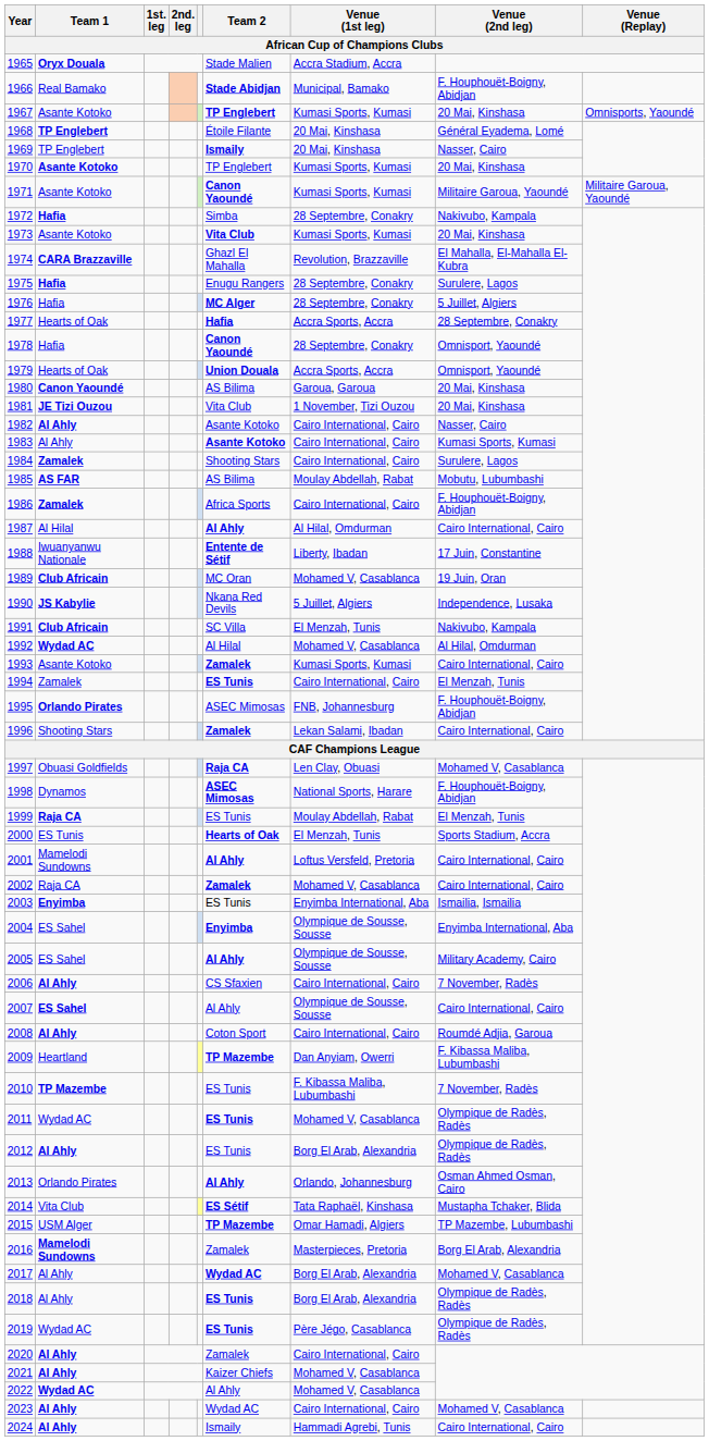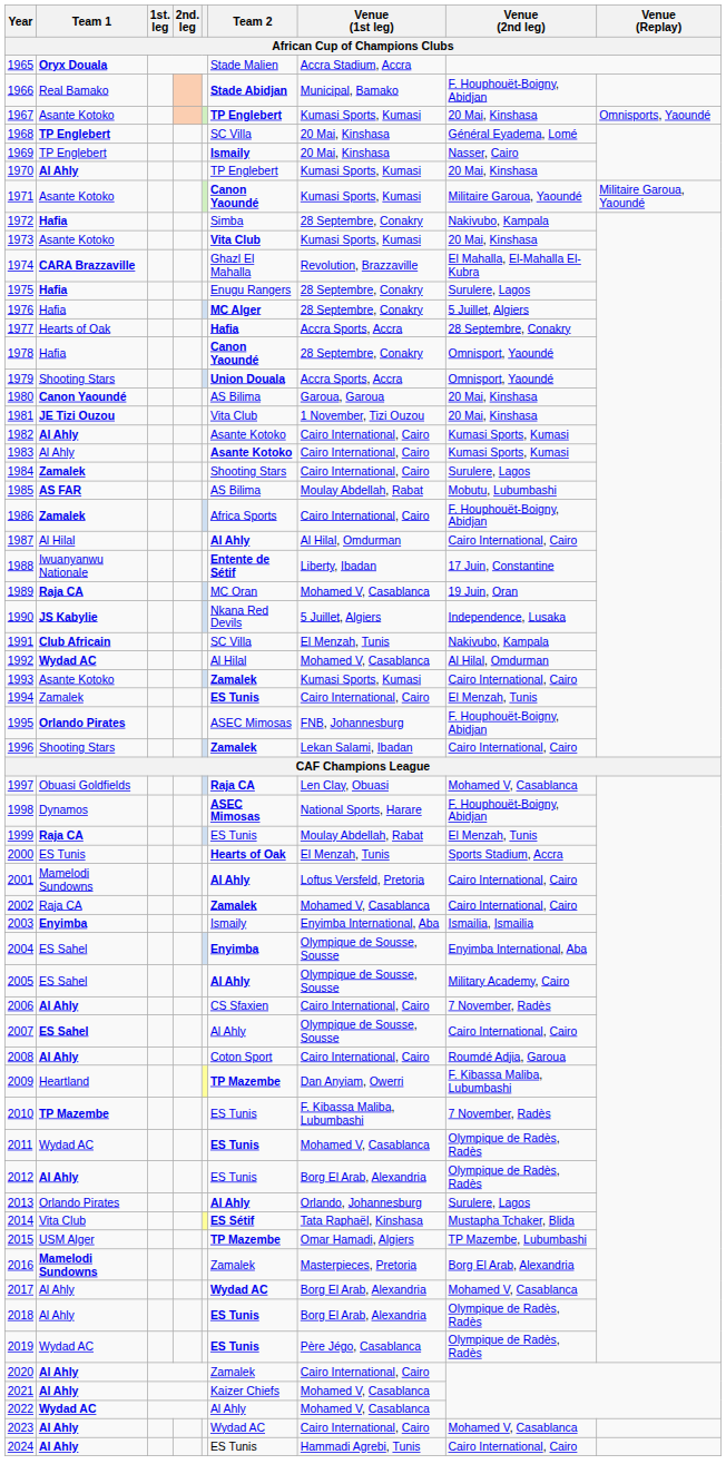1968 | Team 2: Étoile Filante -> SC Villa
1970 | Team 1: Asante Kotoko -> Al Ahly
1979 | Team 1: Hearts of Oak -> Shooting Stars
1982 | Venue (2nd leg): Nasser, Cairo -> Kumasi Sports, Kumasi
1989 | Team 1: Club Africain -> Raja CA
2003 | Team 2: ES Tunis -> Ismaily
2013 | Venue (2nd leg): Osman Ahmed Osman, Cairo -> Surulere, Lagos
2024 | Team 2: Ismaily -> ES Tunis
